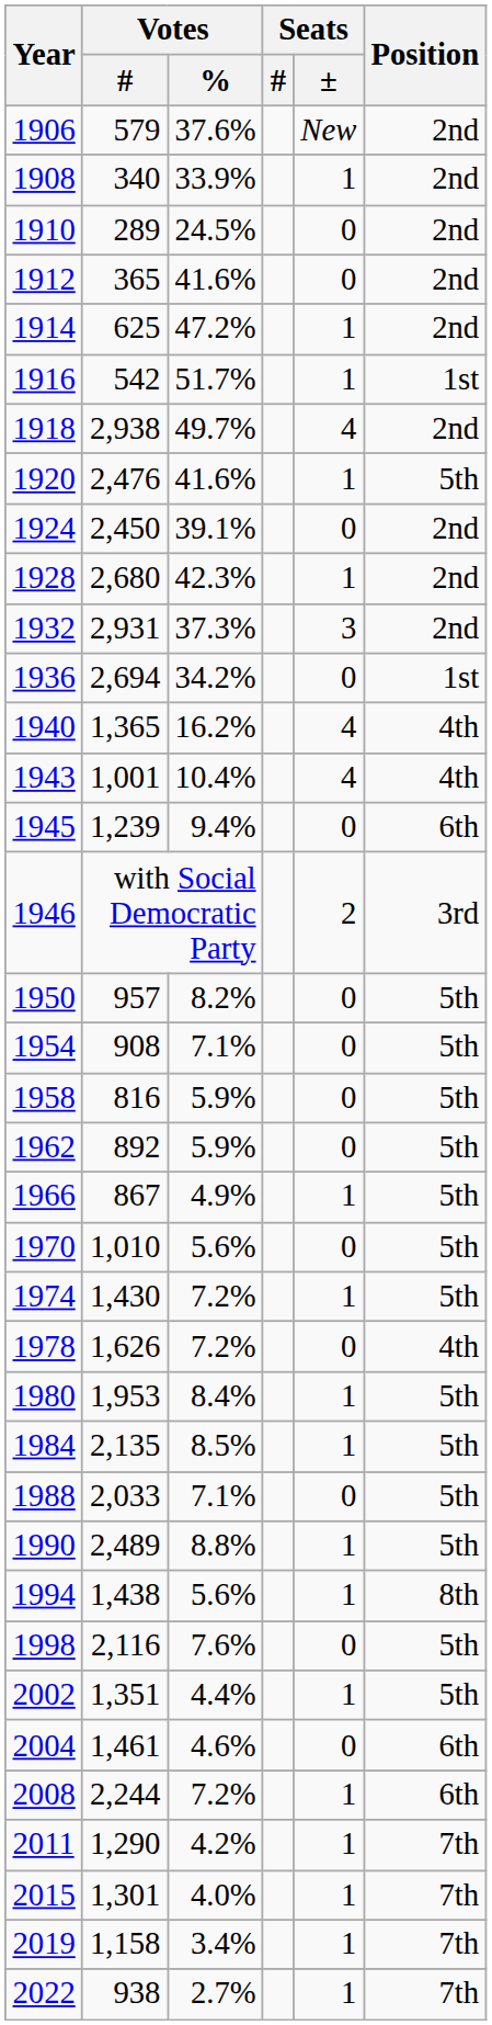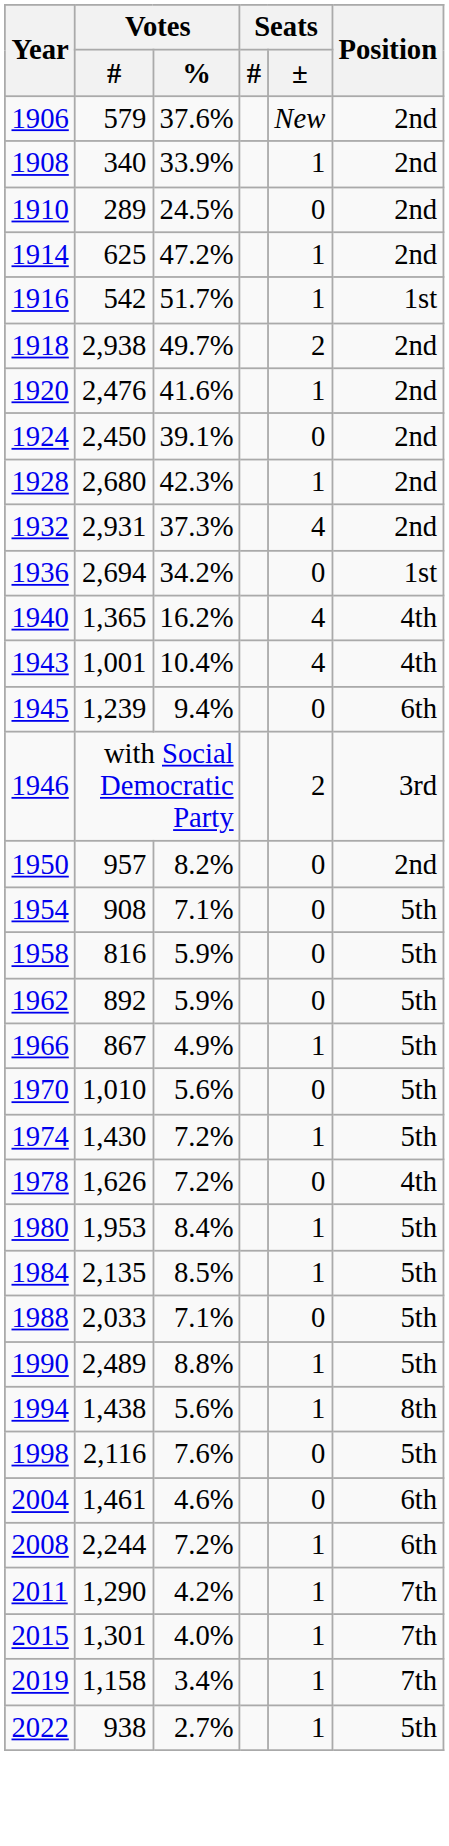- row: 1912 | 365 | 41.6% | 0 | 2nd
1918 | Seats / ±: 4 -> 2
1920 | Position: 5th -> 2nd
1932 | Seats / ±: 3 -> 4
1950 | Position: 5th -> 2nd
- row: 2002 | 1,351 | 4.4% | 1 | 5th
2022 | Position: 7th -> 5th
